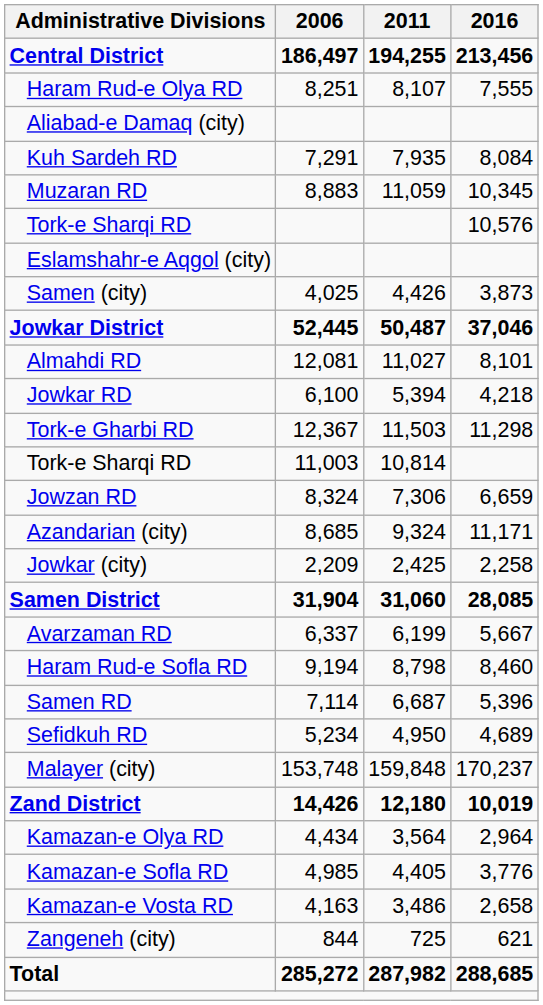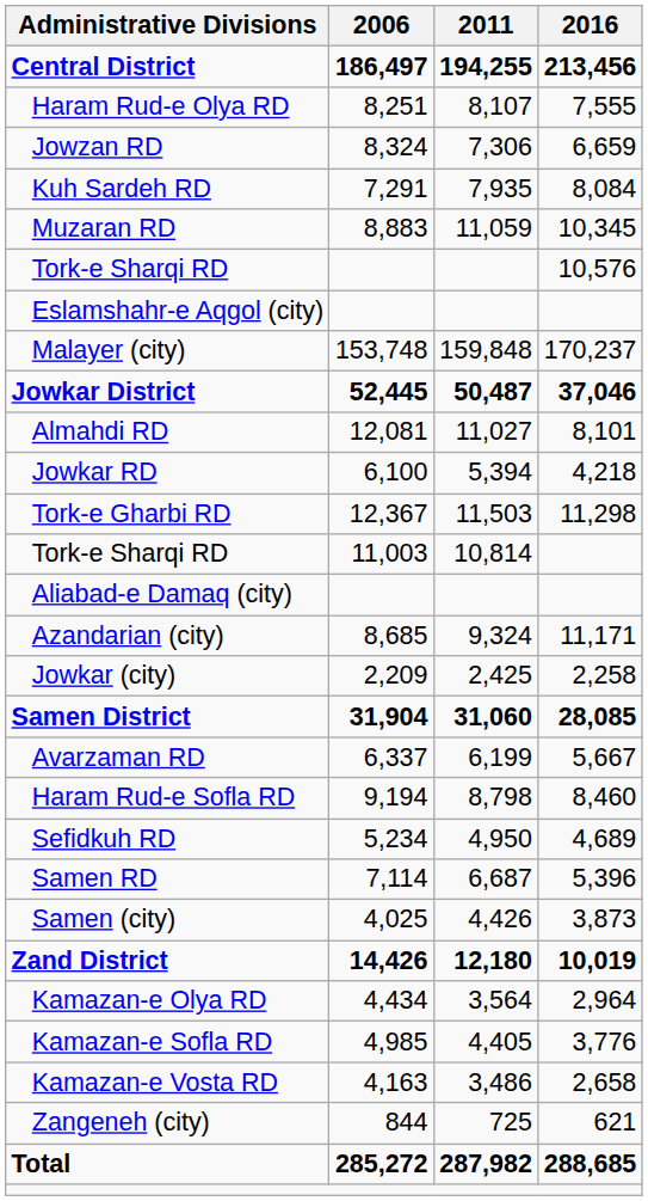rows swapped: Jowzan RD <-> Aliabad-e Damaq (city)
rows swapped: Malayer (city) <-> Samen (city)
rows swapped: Samen RD <-> Sefidkuh RD
